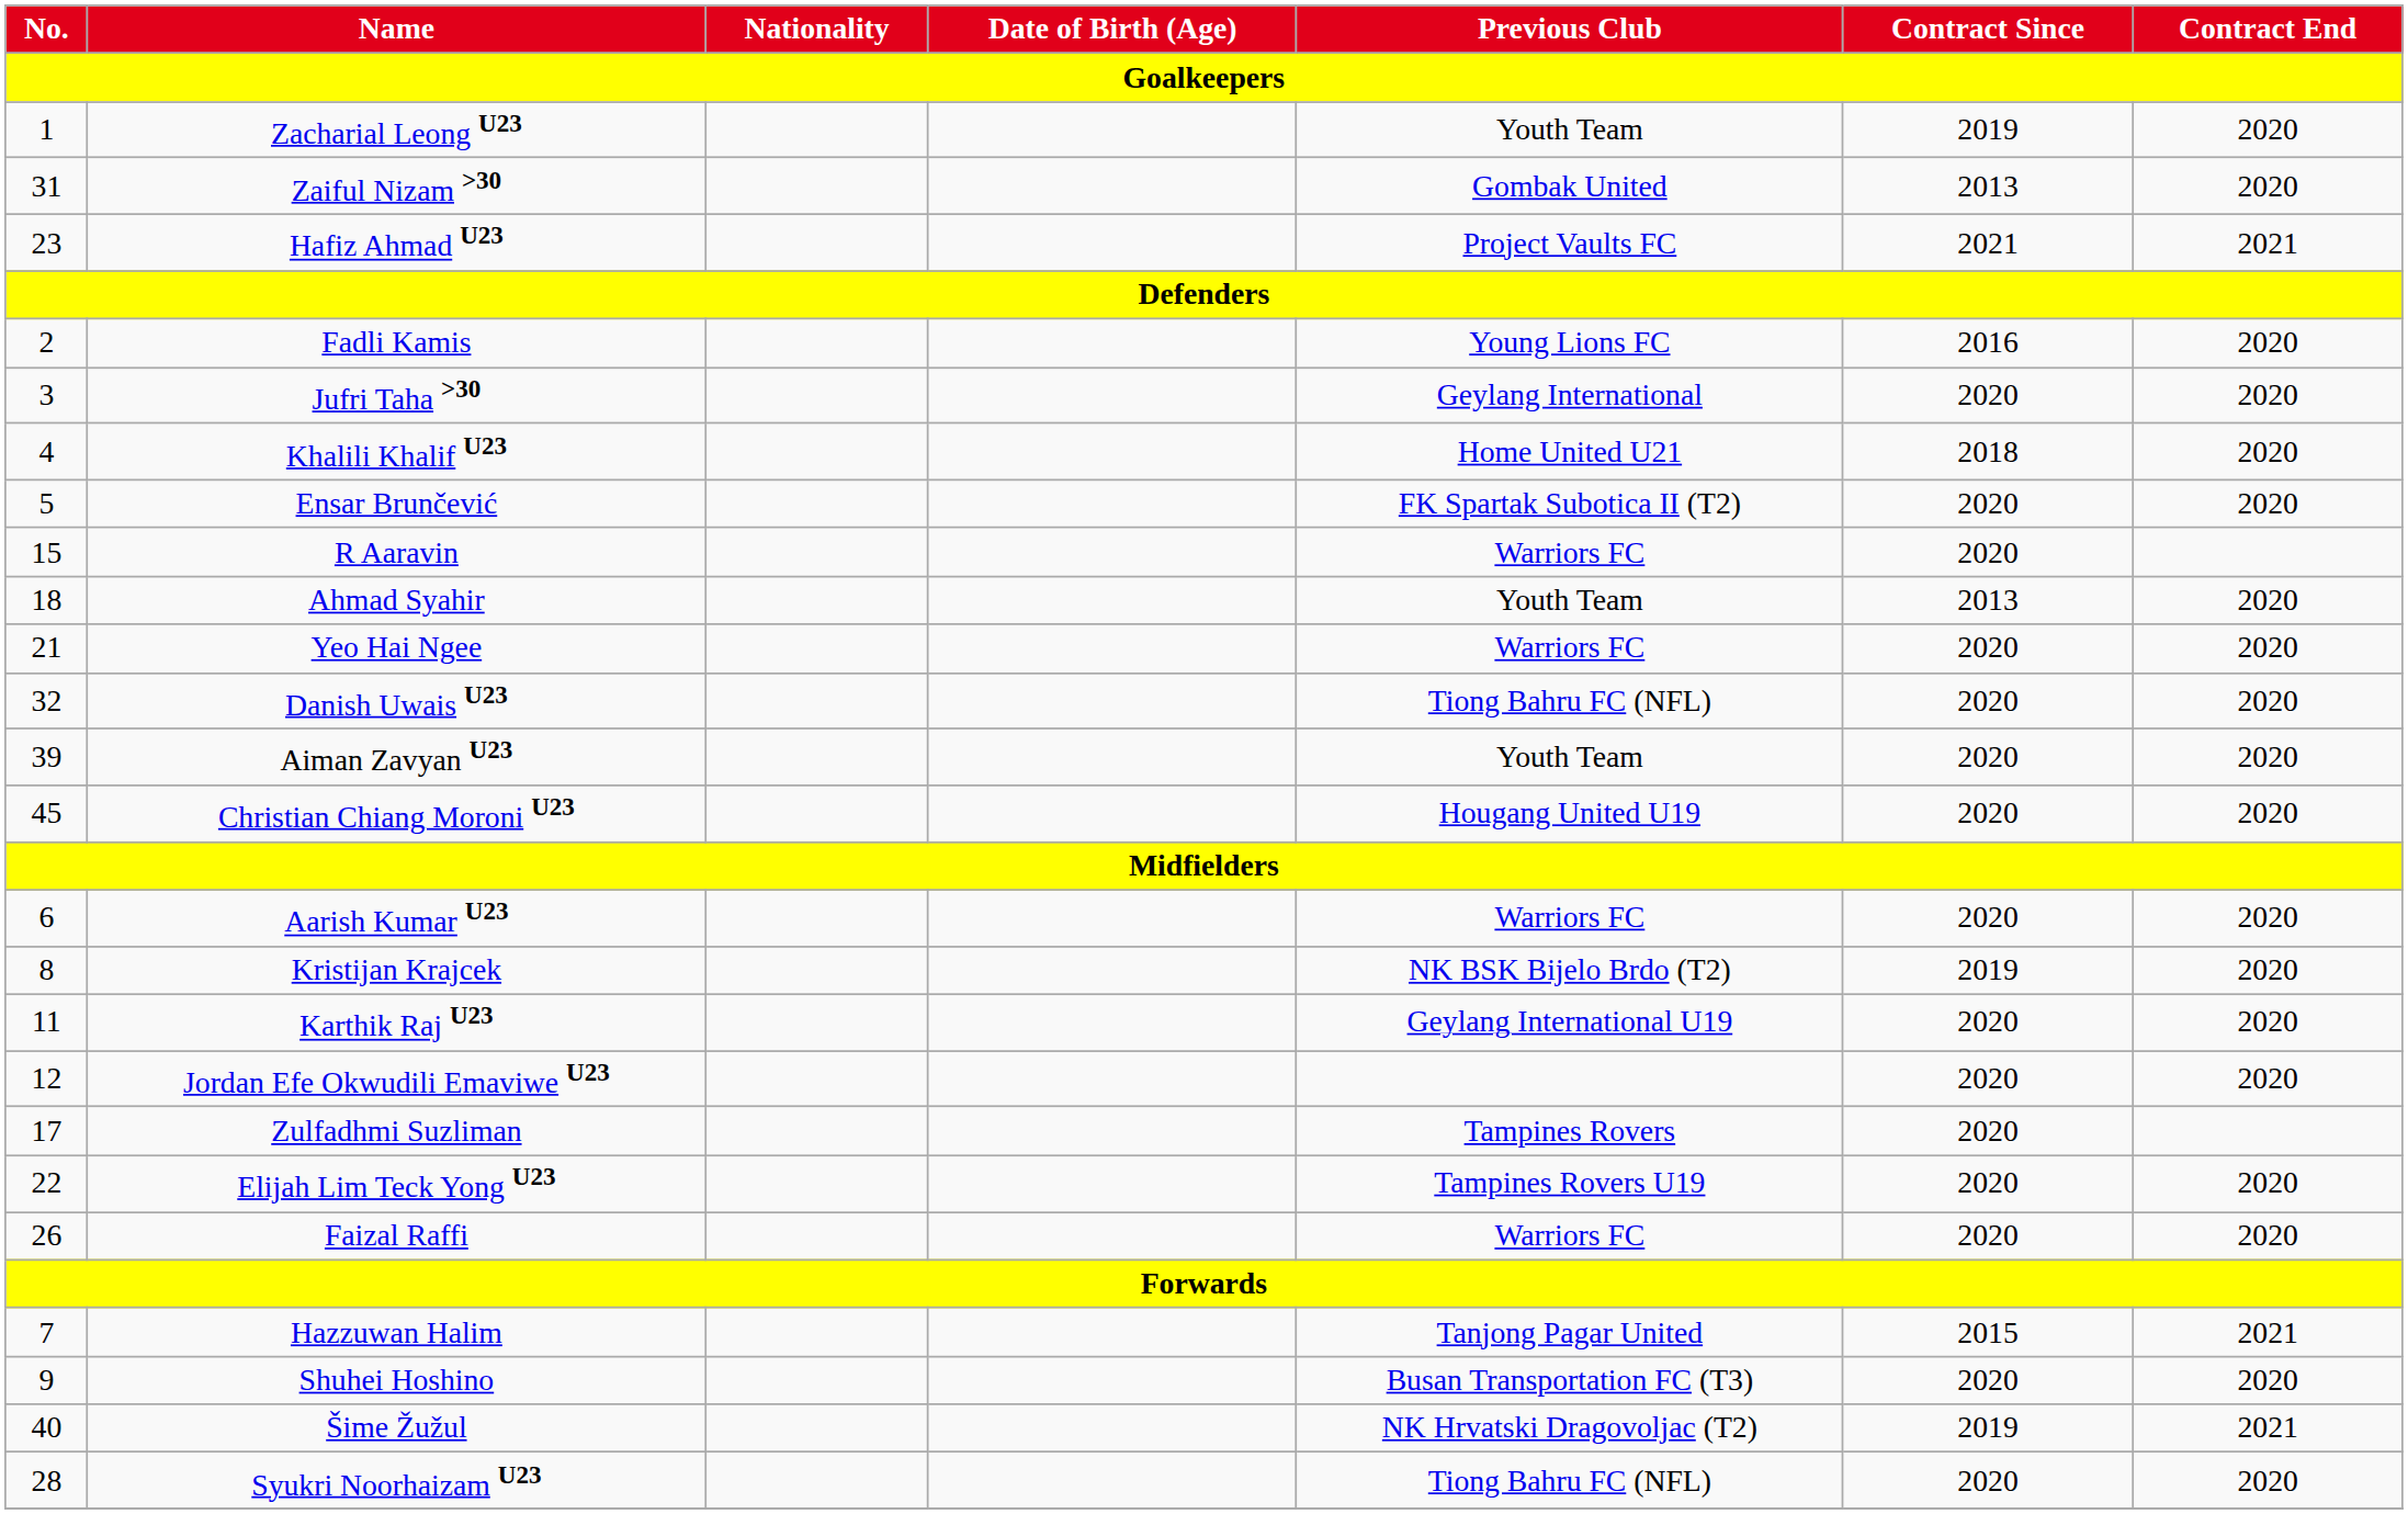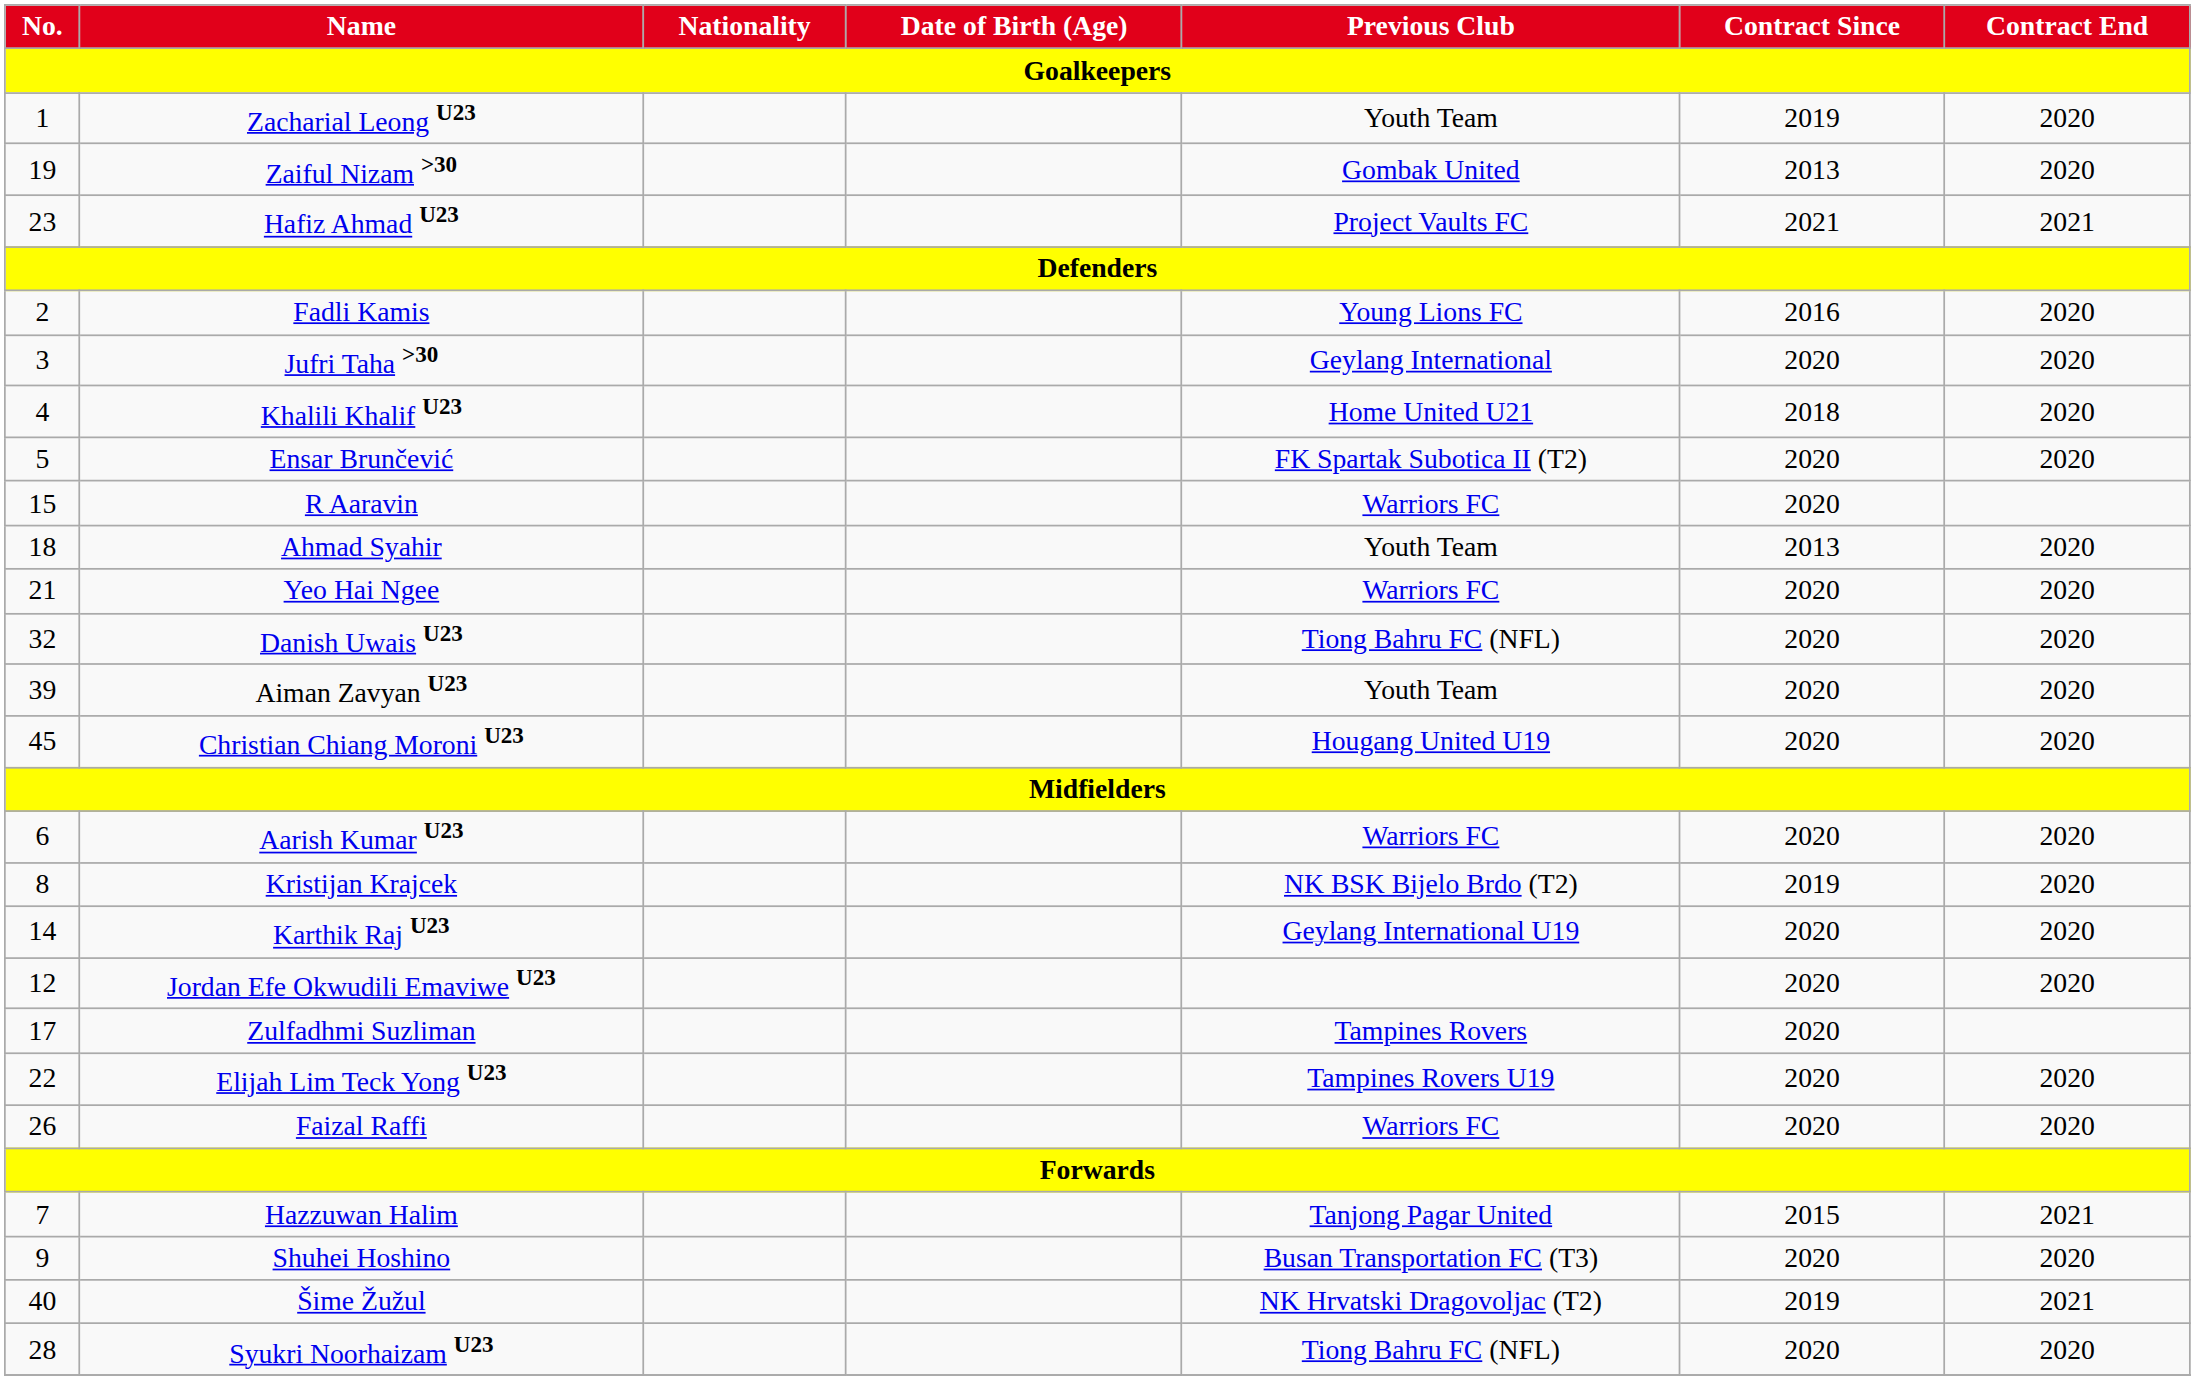Zaiful Nizam >30 | No.: 31 -> 19
Karthik Raj U23 | No.: 11 -> 14
